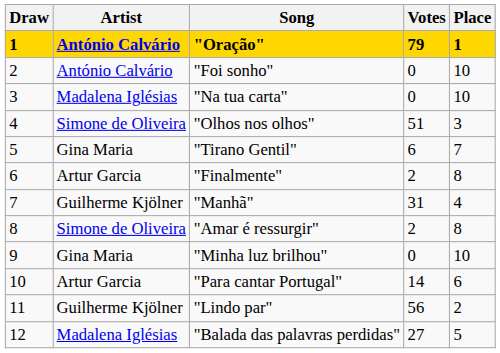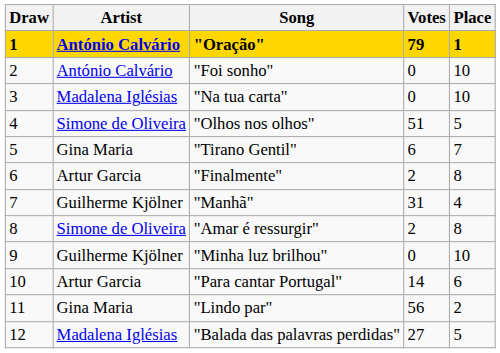"Olhos nos olhos" | Place: 3 -> 5
"Minha luz brilhou" | Artist: Gina Maria -> Guilherme Kjölner
"Lindo par" | Artist: Guilherme Kjölner -> Gina Maria
